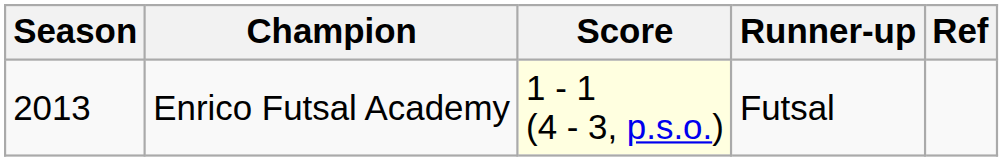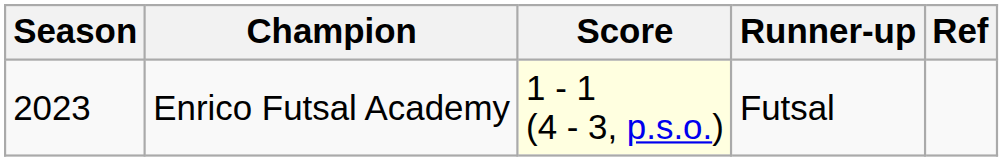Enrico Futsal Academy | Season: 2013 -> 2023
